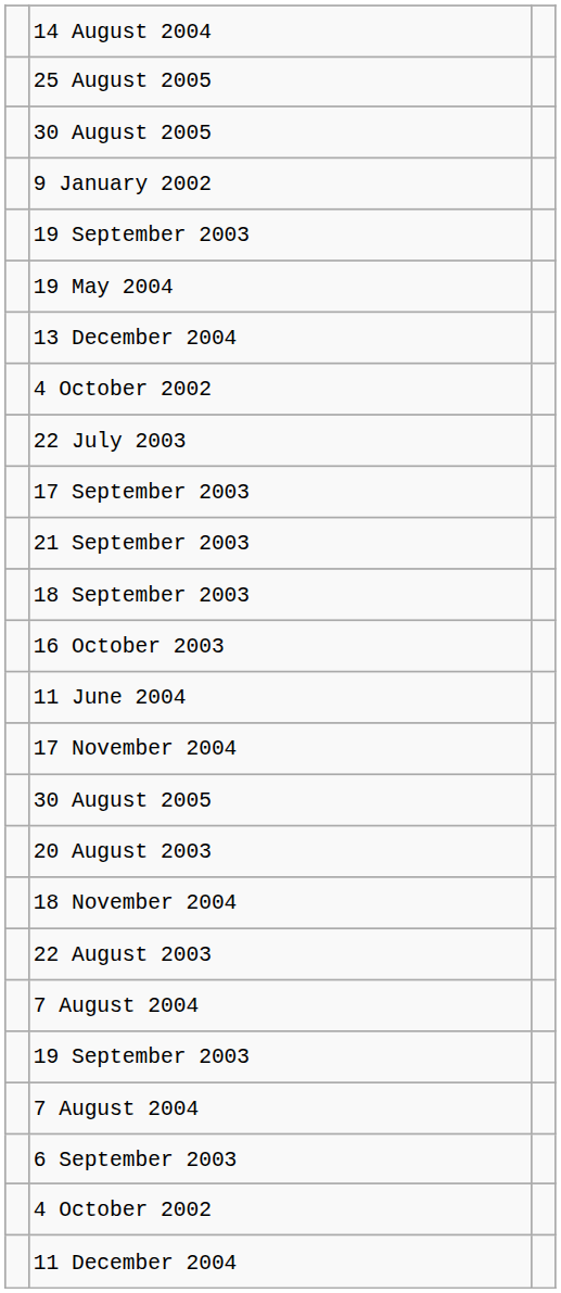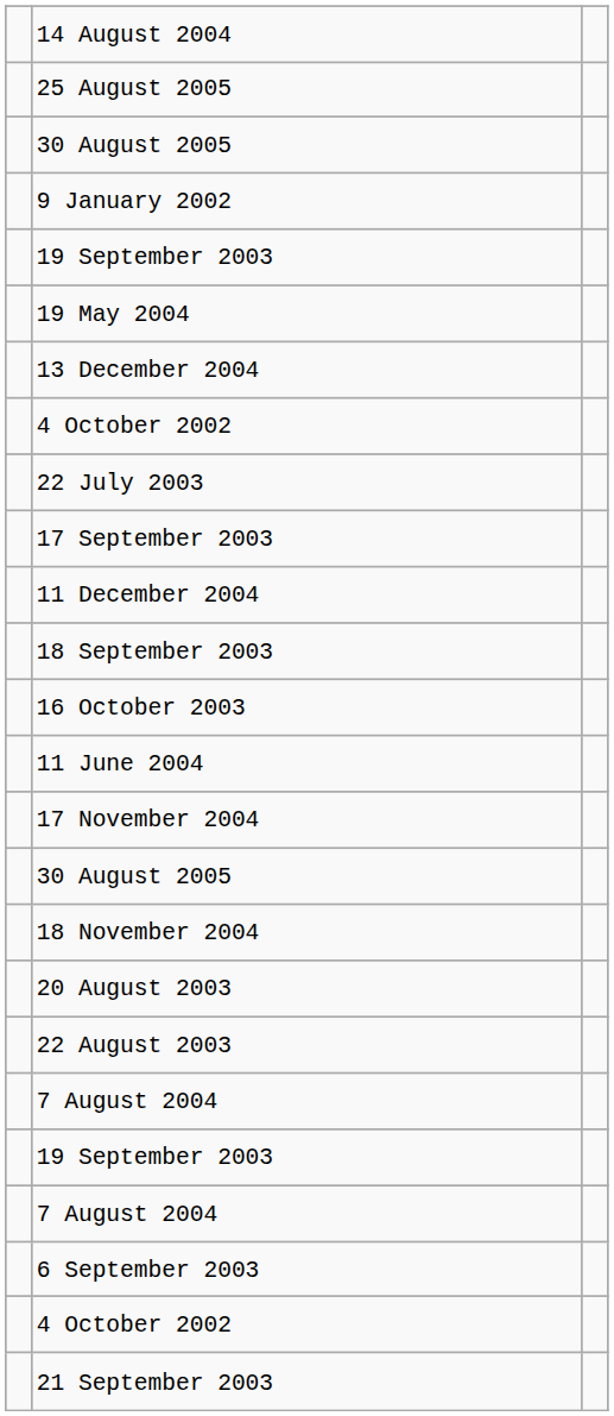rows swapped: 21 September 2003 <-> 11 December 2004
rows swapped: 20 August 2003 <-> 18 November 2004
